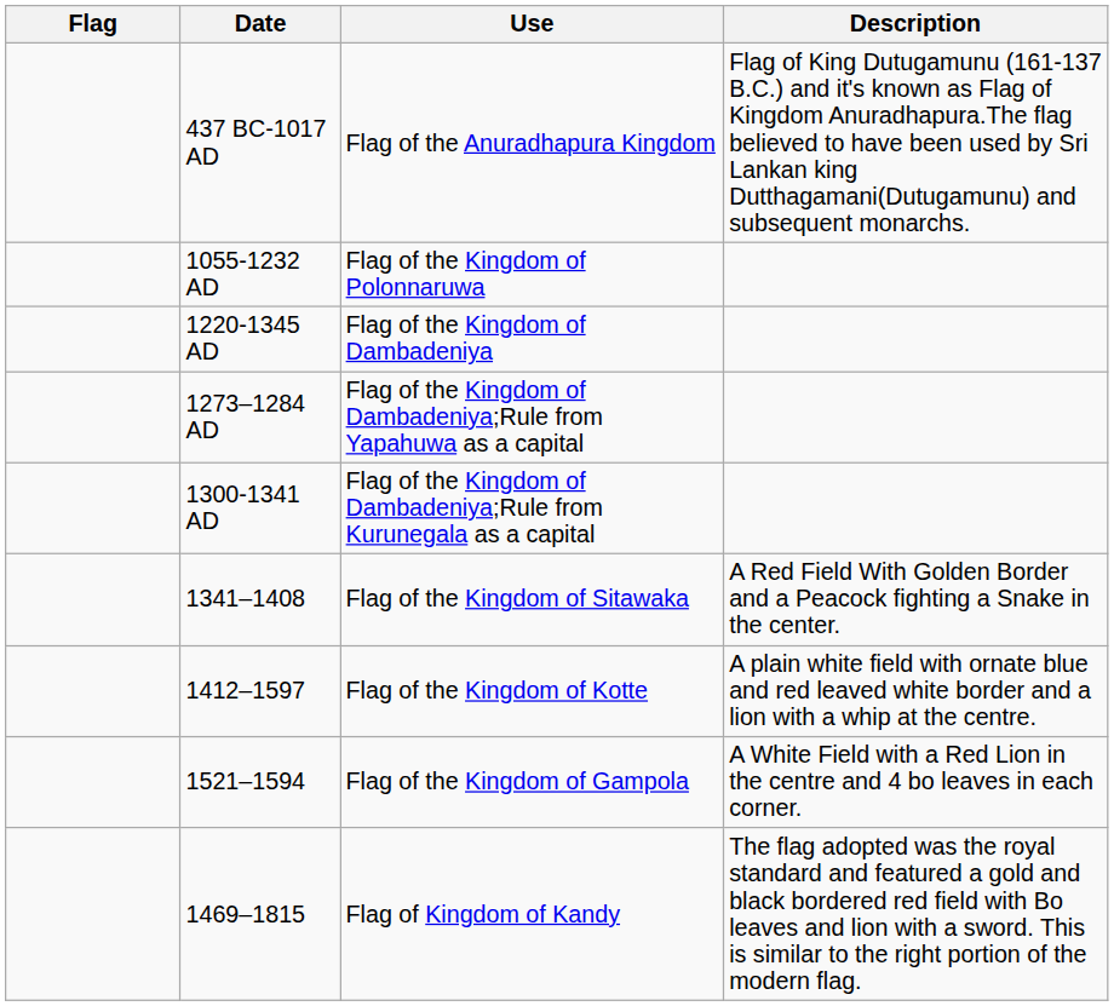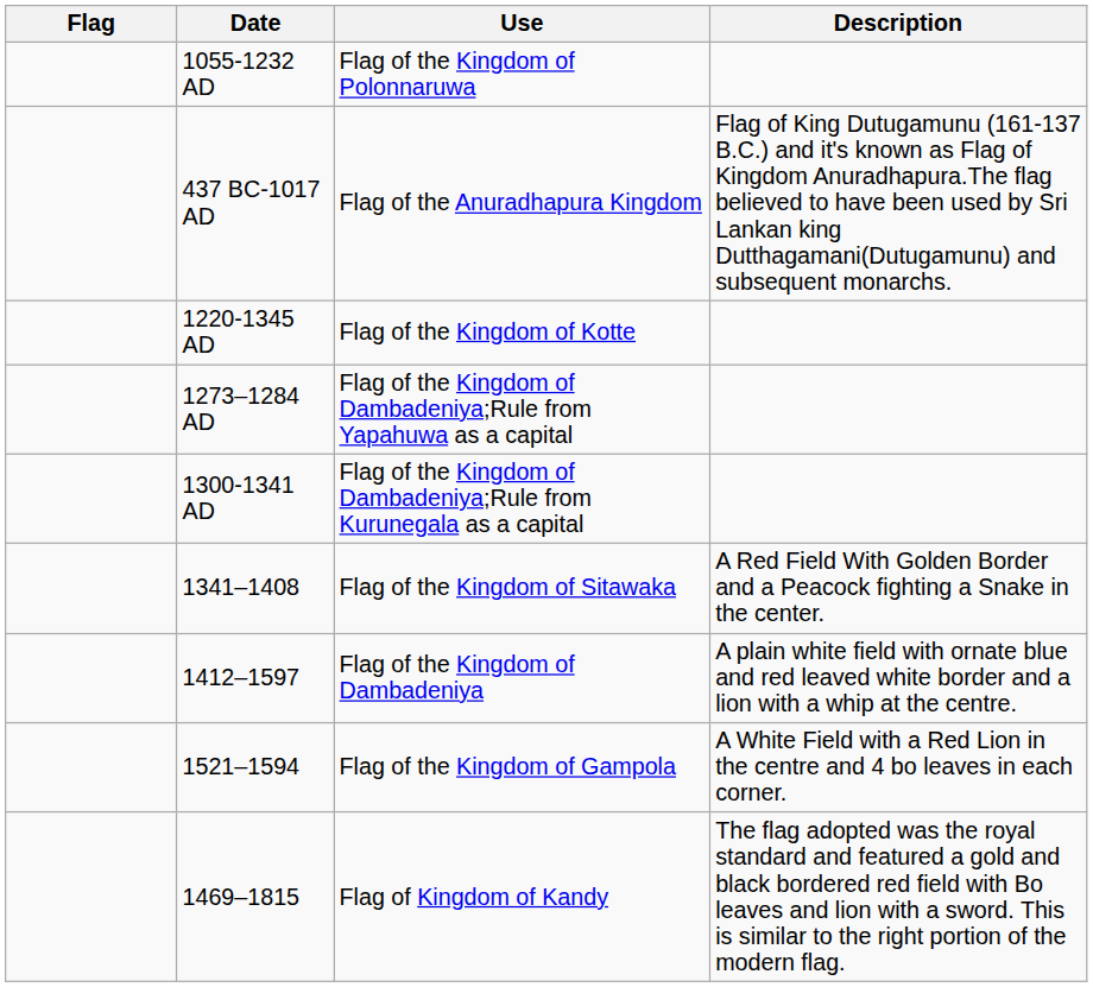rows swapped: 437 BC-1017 AD <-> 1055-1232 AD
1220-1345 AD | Use: Flag of the Kingdom of Dambadeniya -> Flag of the Kingdom of Kotte
1412–1597 | Use: Flag of the Kingdom of Kotte -> Flag of the Kingdom of Dambadeniya
